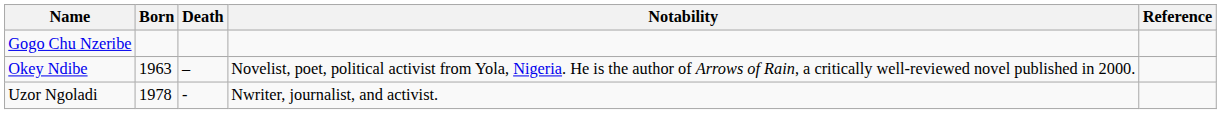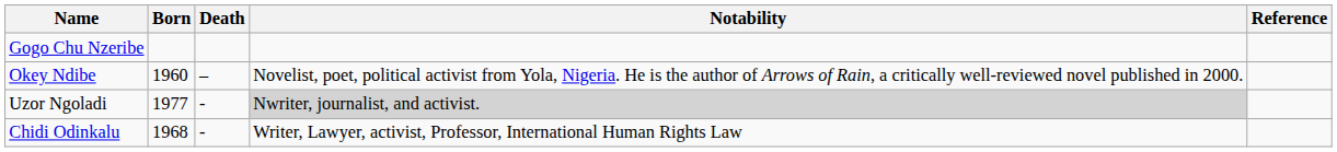Okey Ndibe | Born: 1963 -> 1960
Uzor Ngoladi | Born: 1978 -> 1977
Uzor Ngoladi | Notability: no background -> lightgrey background
+ row: Chidi Odinkalu | 1968 | - | Writer, Lawyer, activist, Professor, International Human Rights Law
